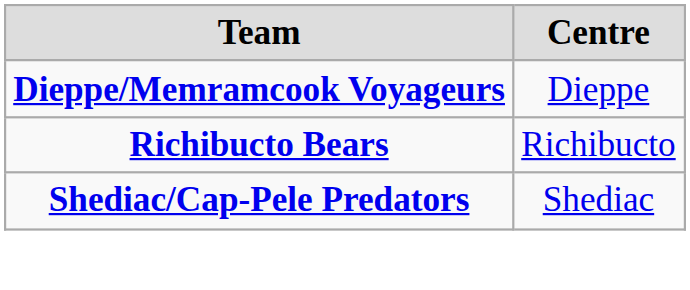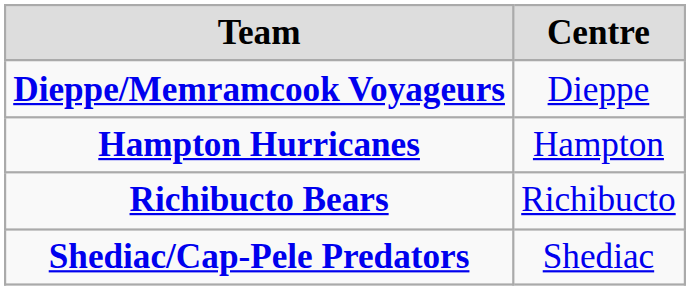+ row: Hampton Hurricanes | Hampton
